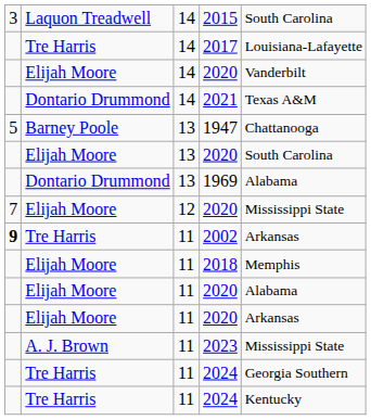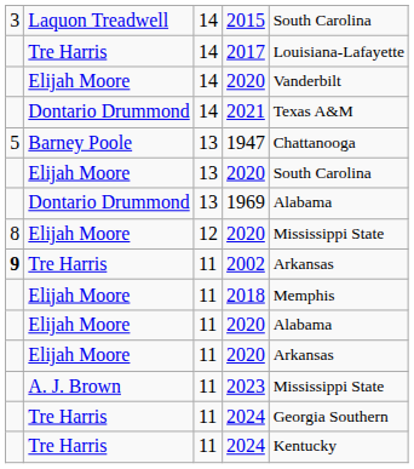12 / 2020 | column 1: 7 -> 8
